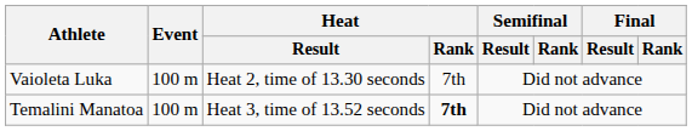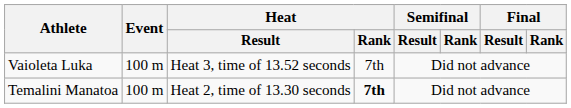Vaioleta Luka | Heat / Result: Heat 2, time of 13.30 seconds -> Heat 3, time of 13.52 seconds
Temalini Manatoa | Heat / Result: Heat 3, time of 13.52 seconds -> Heat 2, time of 13.30 seconds
